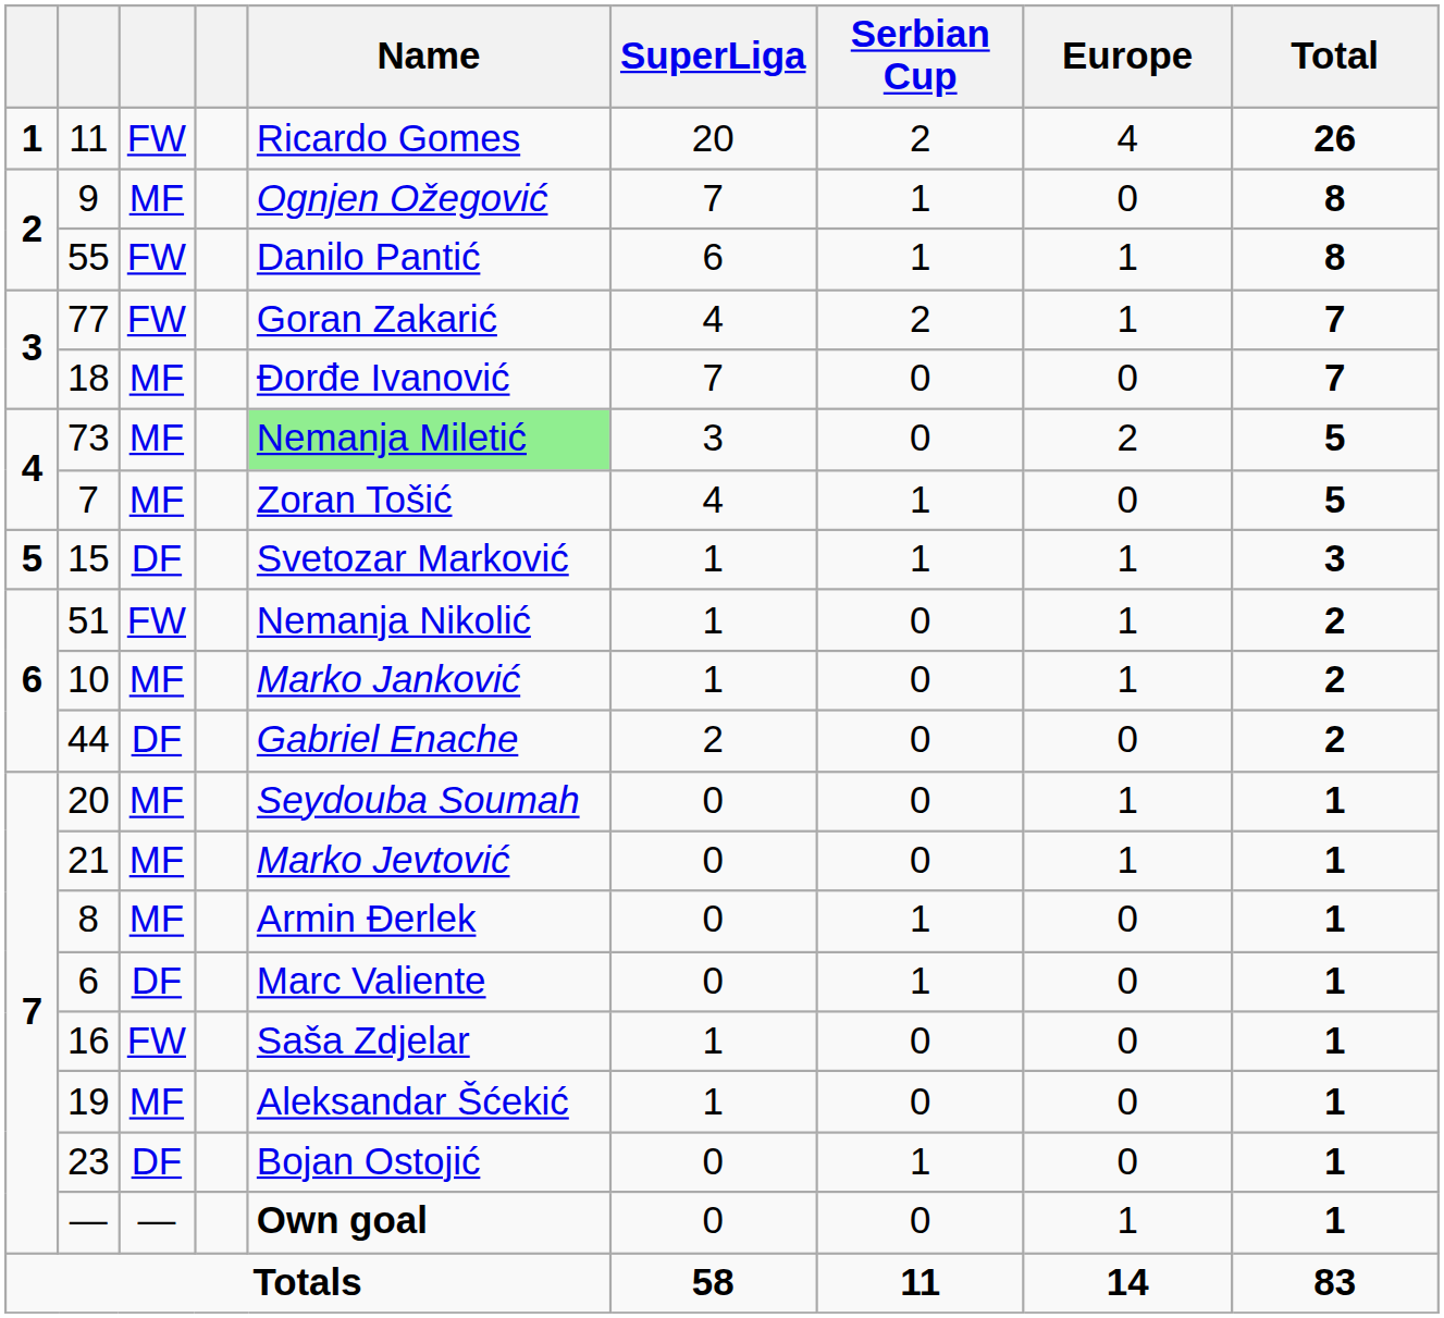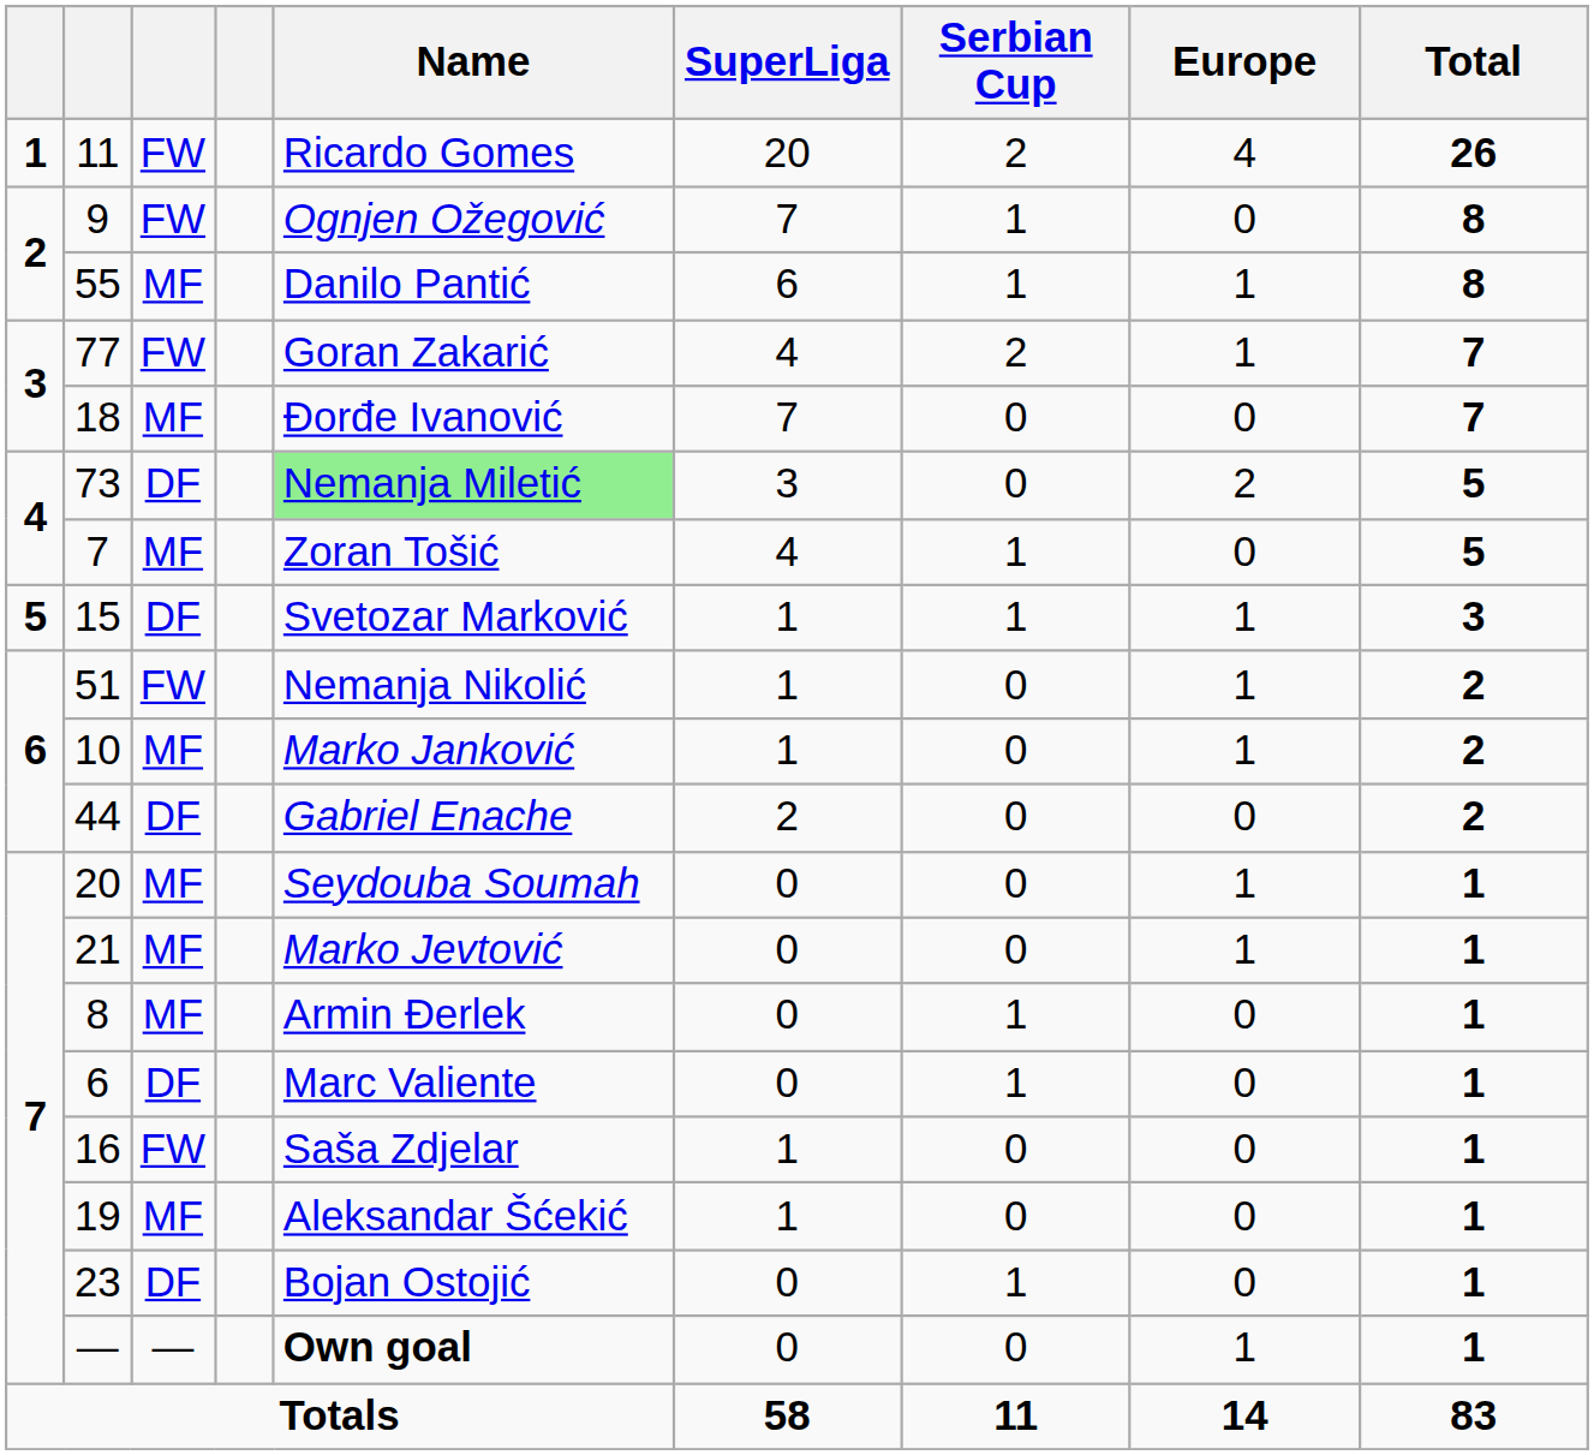9 | column 3: MF -> FW
55 | column 3: FW -> MF
73 | column 3: MF -> DF
